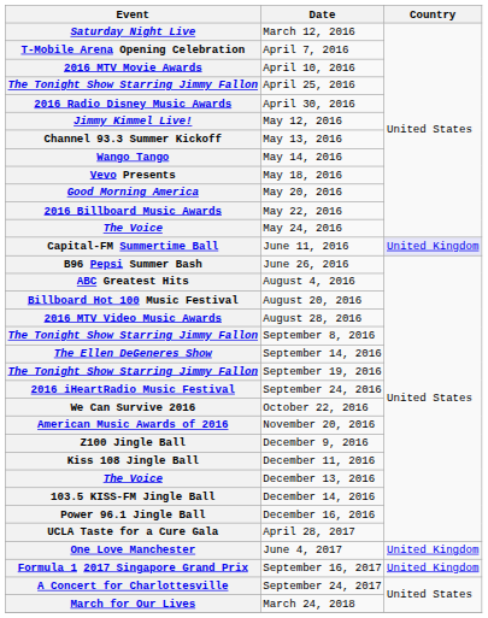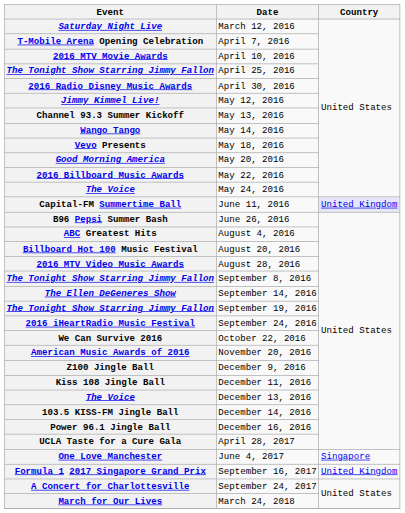One Love Manchester | Country: United Kingdom -> Singapore
